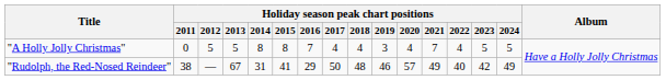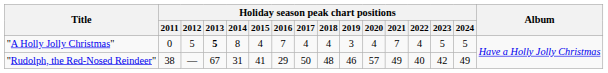"A Holly Jolly Christmas" | Holiday season peak chart positions / 2013: normal -> bold
"A Holly Jolly Christmas" | Holiday season peak chart positions / 2015: 8 -> 4
